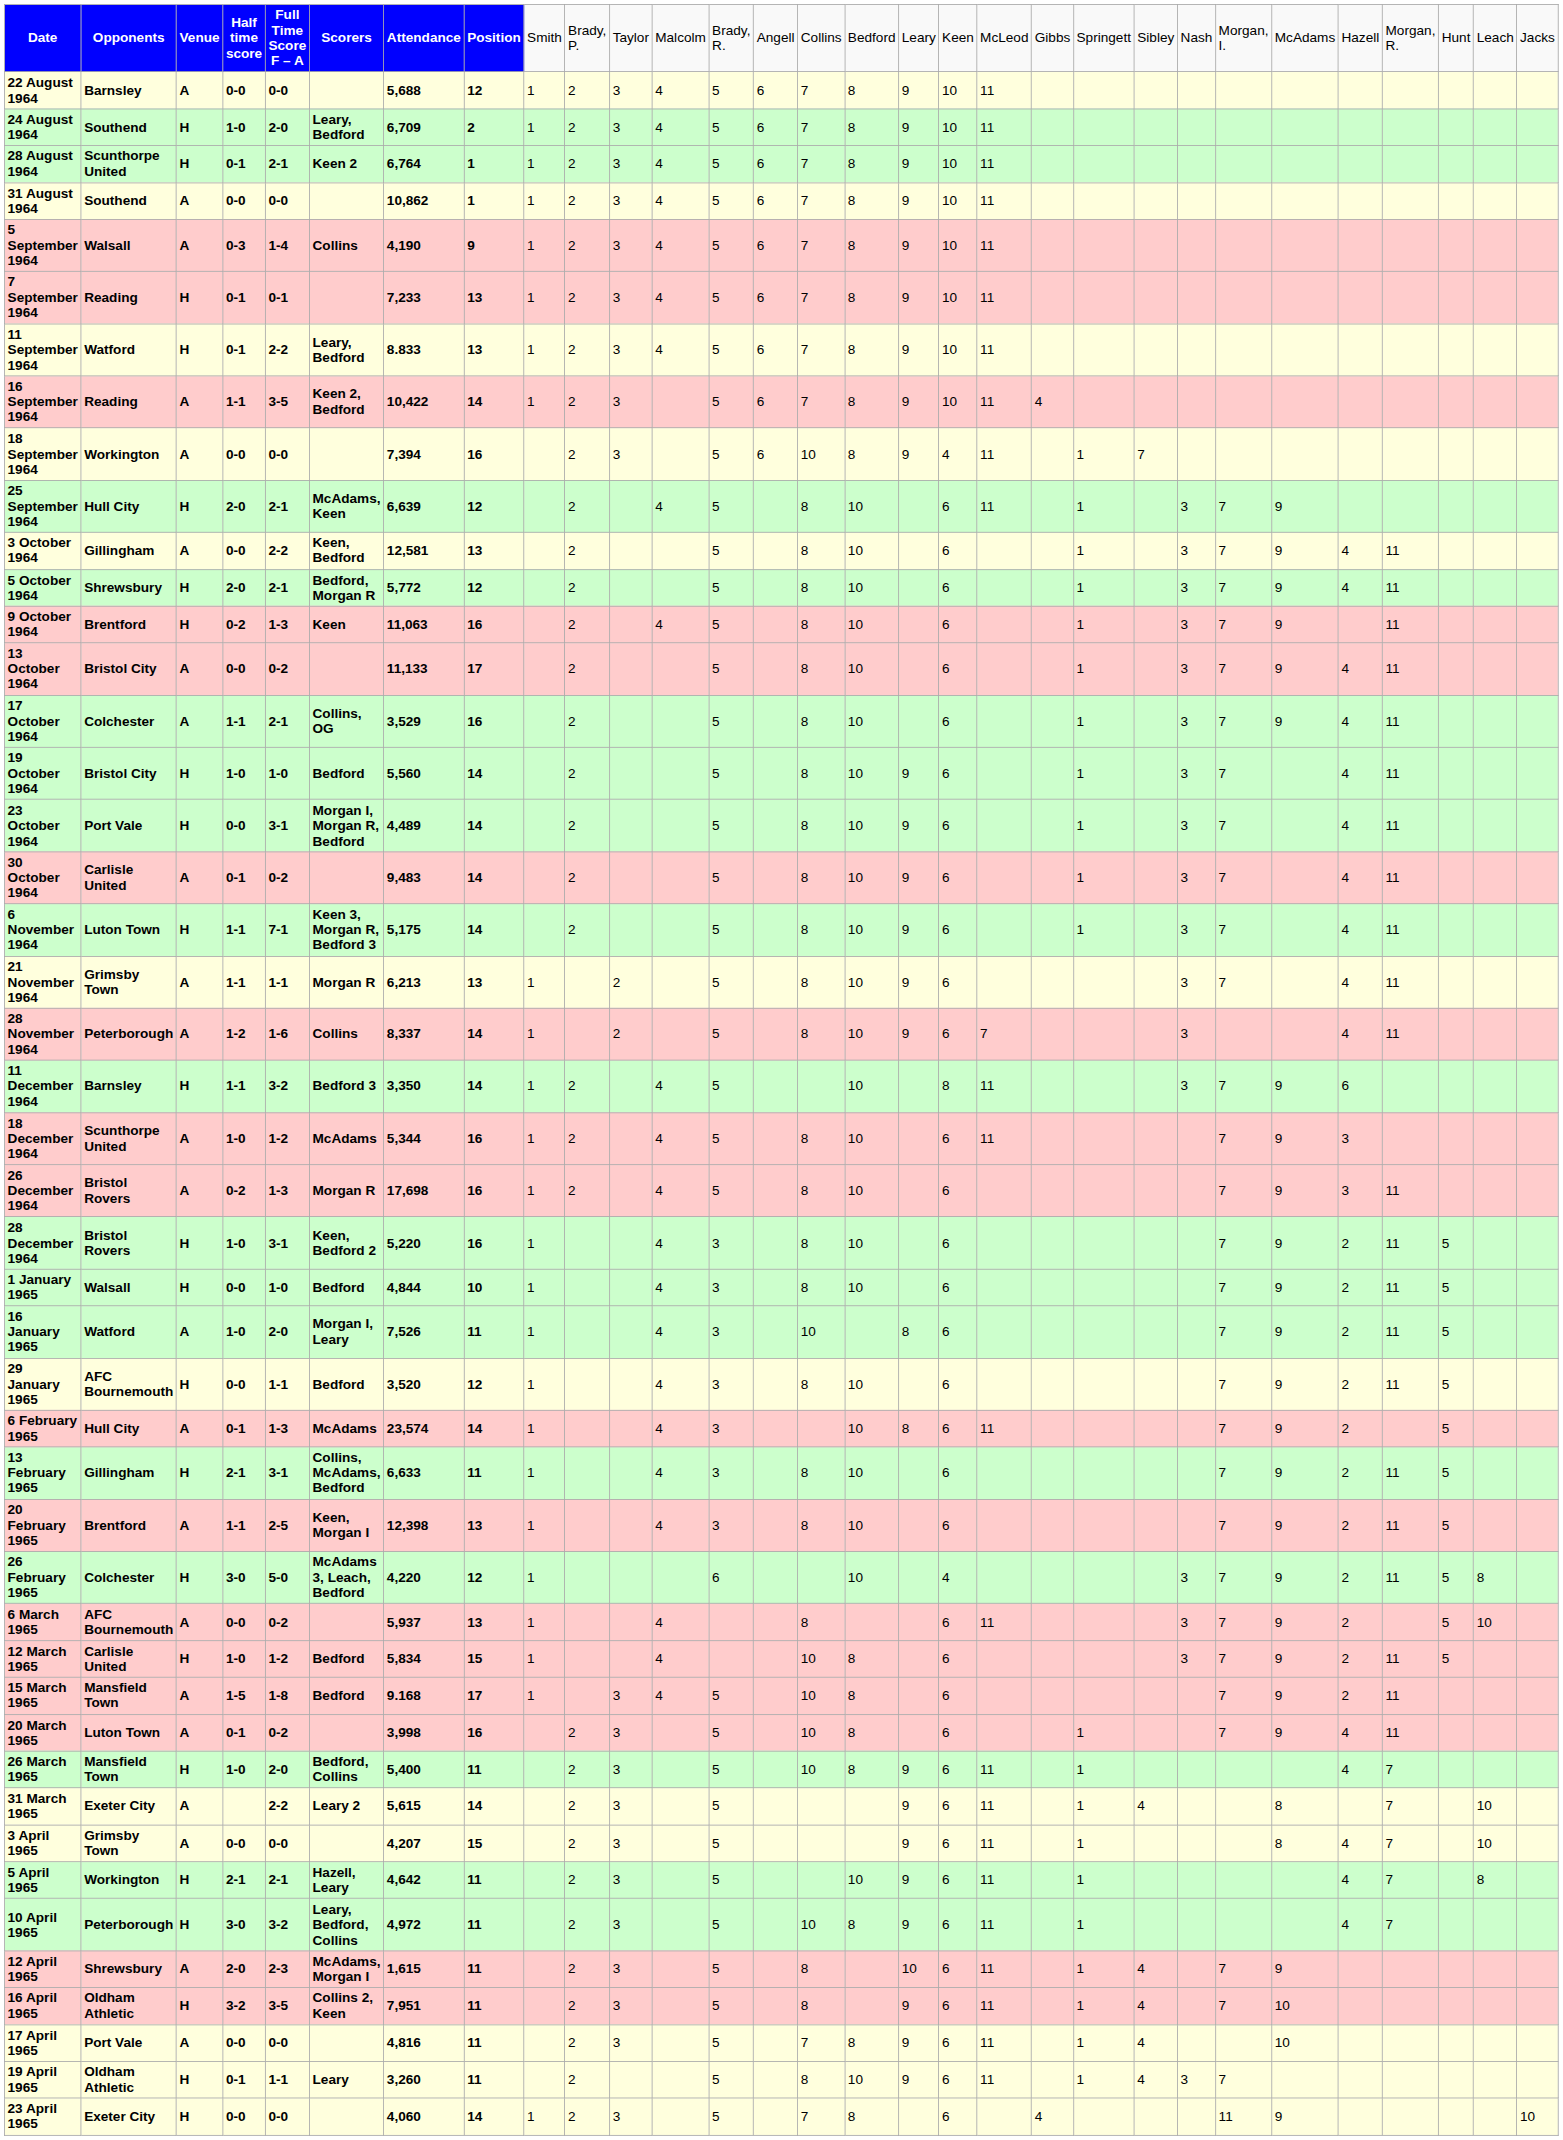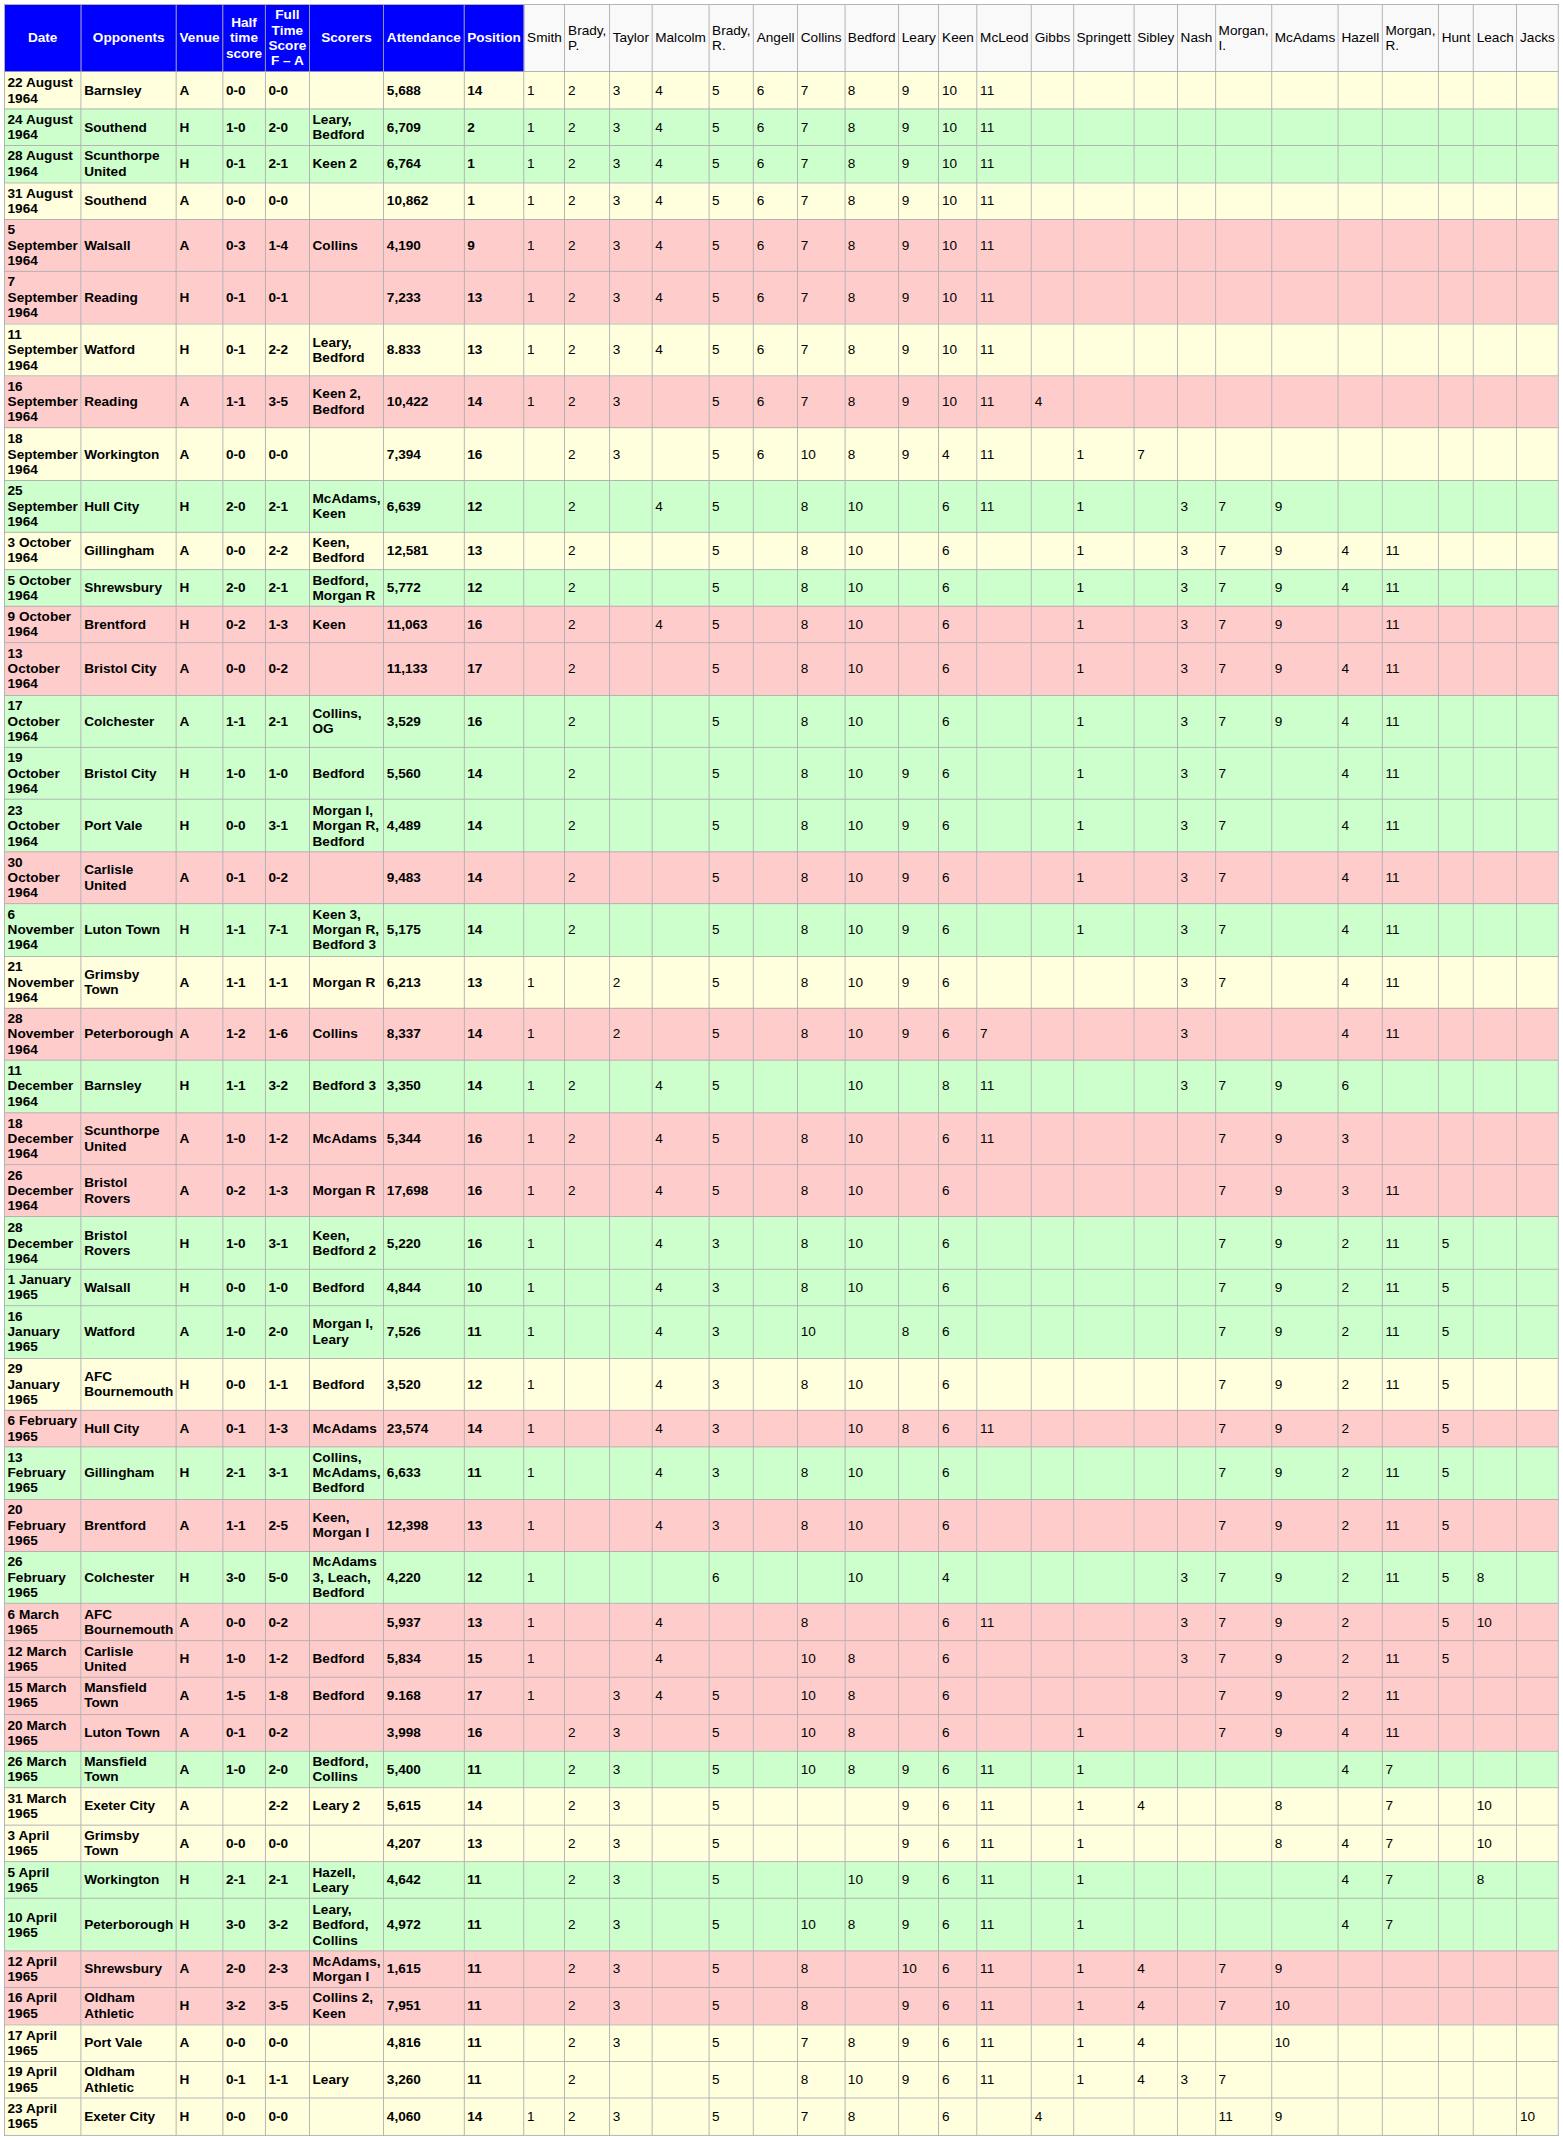22 August 1964 | column 8: 12 -> 14
26 March 1965 | column 3: H -> A
3 April 1965 | column 8: 15 -> 13
